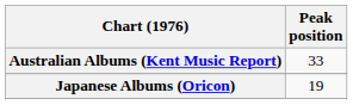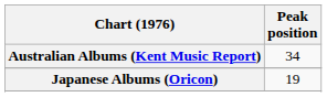Australian Albums (Kent Music Report) | Peak position: 33 -> 34
